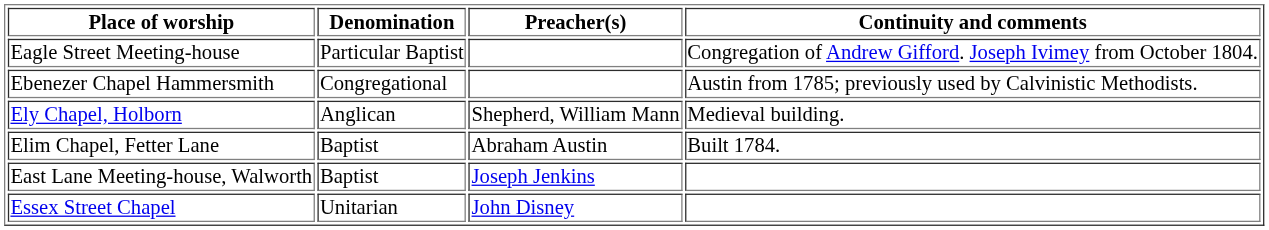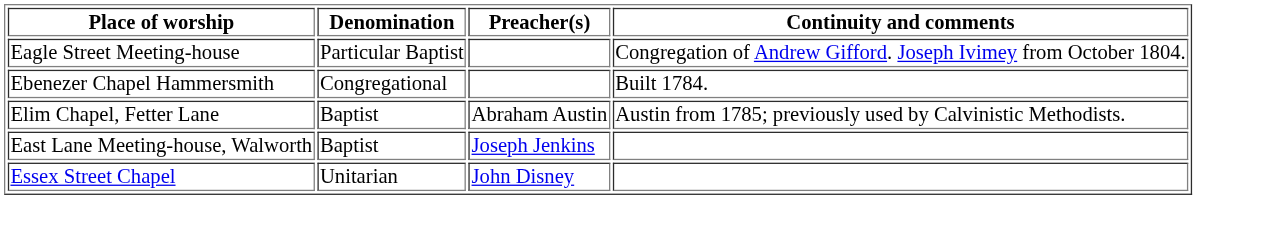Ebenezer Chapel Hammersmith | Continuity and comments: Austin from 1785; previously used by Calvinistic Methodists. -> Built 1784.
- row: Ely Chapel, Holborn | Anglican | Shepherd, William Mann | Medieval building.
Elim Chapel, Fetter Lane | Continuity and comments: Built 1784. -> Austin from 1785; previously used by Calvinistic Methodists.
